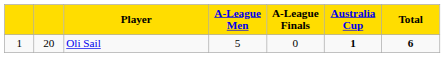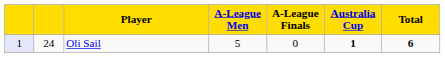Oli Sail | column 1: no background -> lavender background
Oli Sail | column 2: 20 -> 24
